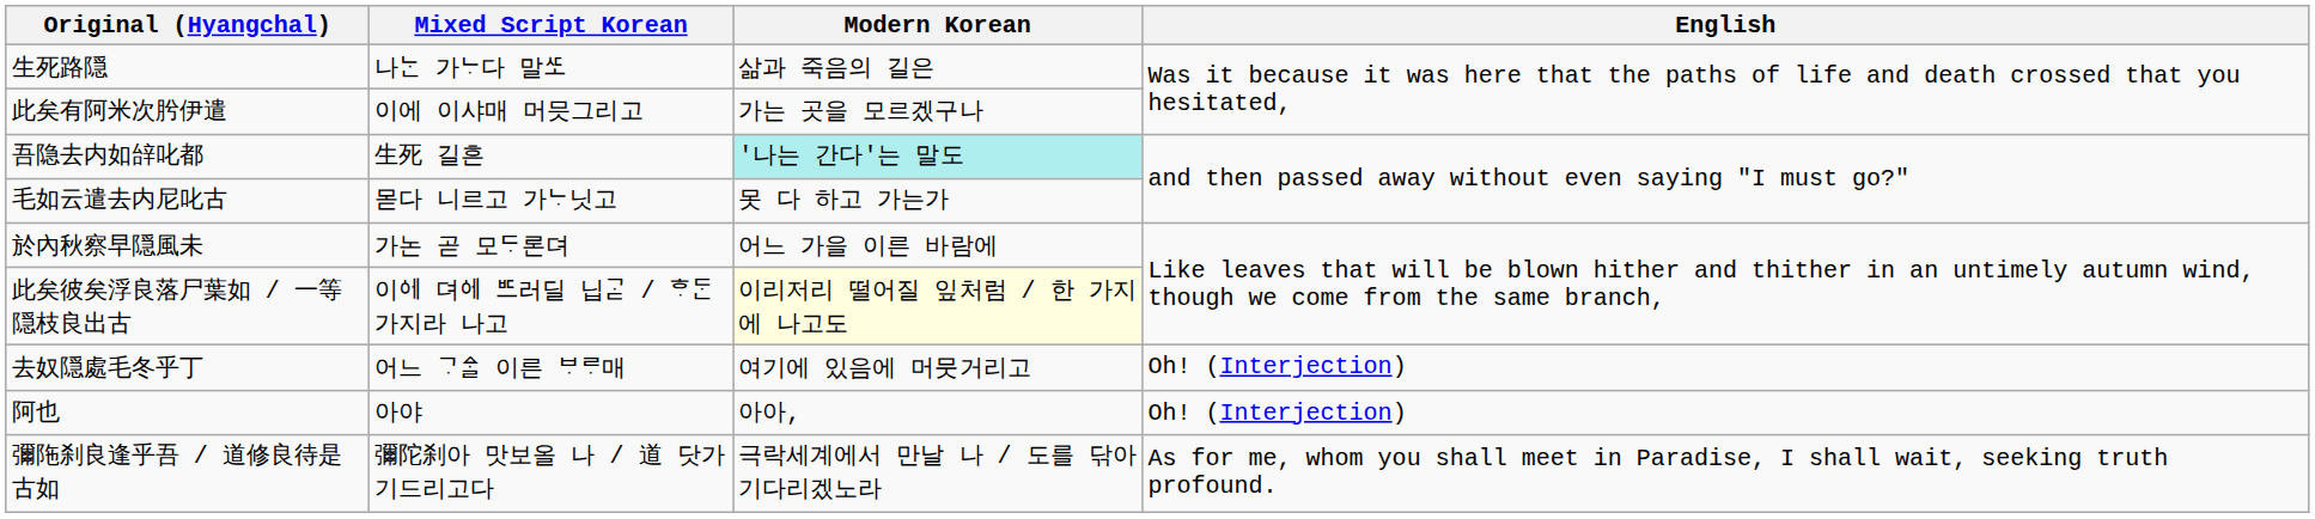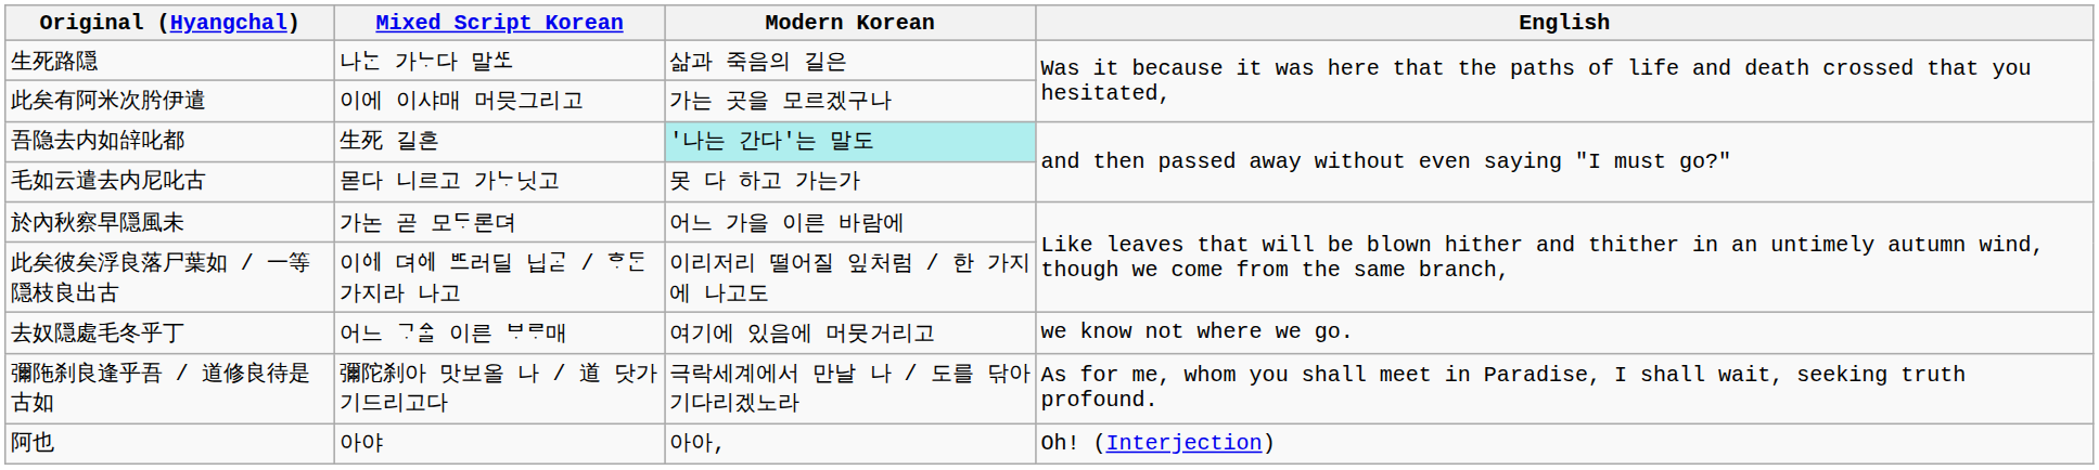此矣彼矣浮良落尸葉如 / 一等隠枝良出古 | Modern Korean: lightyellow background -> no background
去奴隠處毛冬乎丁 | English: Oh! (Interjection) -> we know not where we go.
rows swapped: 阿也 <-> 彌陁刹良逢乎吾 / 道修良待是古如
